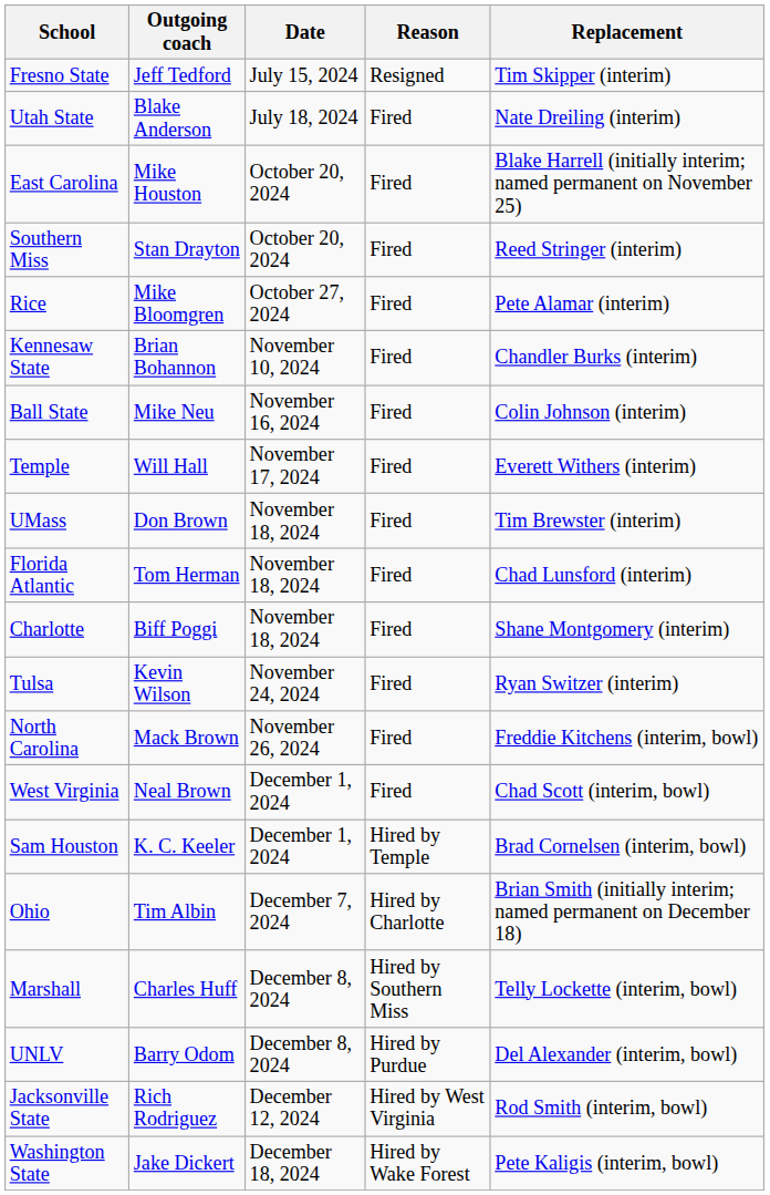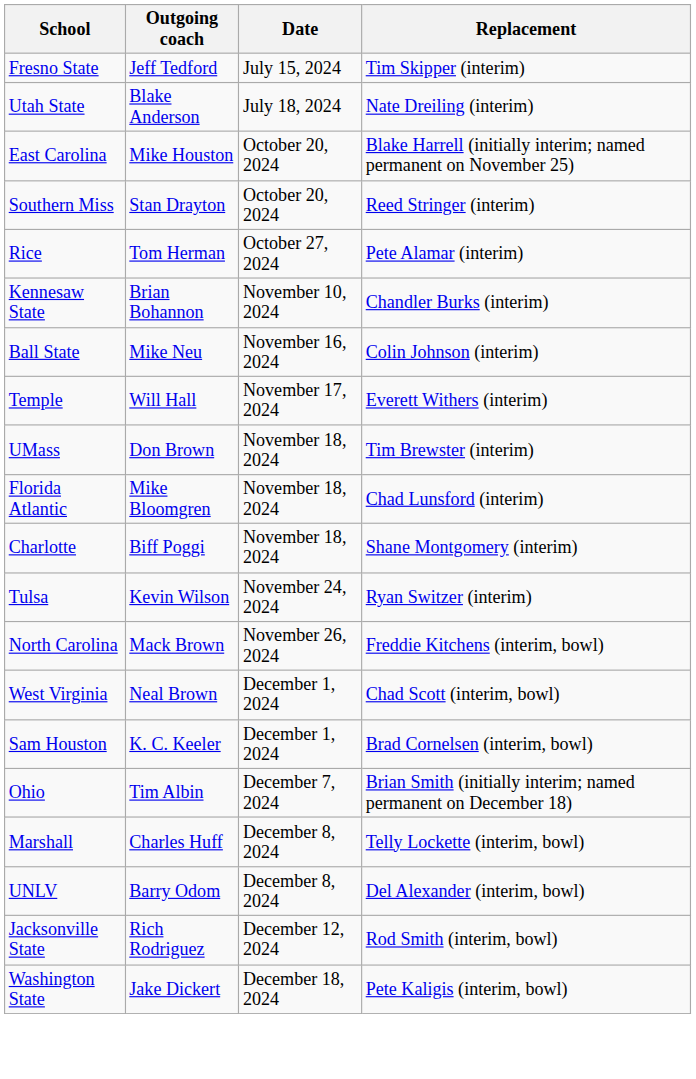- column: Reason | Resigned | Fired | Fired | Fired | Fired | Fired | Fired | Fired | Fired | Fired | Fired | Fired | Fired | Fired | Hired by Temple | Hired by Charlotte | Hired by Southern Miss | Hired by Purdue | Hired by West Virginia | Hired by Wake Forest
Rice | Outgoing coach: Mike Bloomgren -> Tom Herman
Florida Atlantic | Outgoing coach: Tom Herman -> Mike Bloomgren
